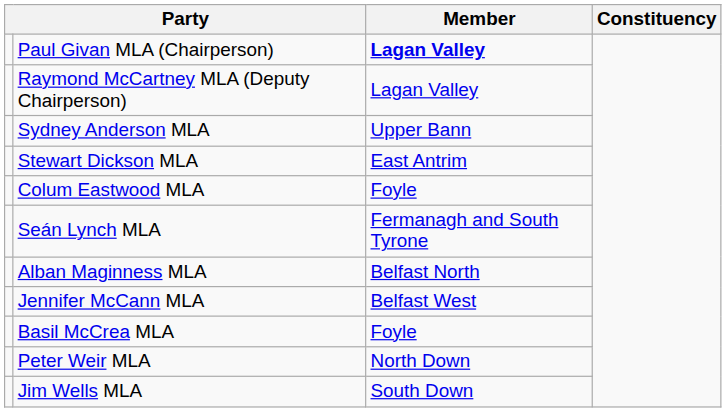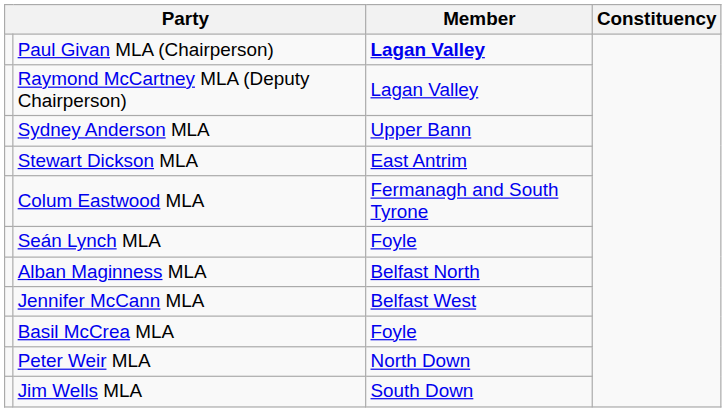Colum Eastwood MLA | Member: Foyle -> Fermanagh and South Tyrone
Seán Lynch MLA | Member: Fermanagh and South Tyrone -> Foyle
